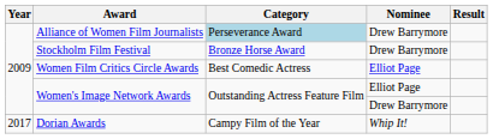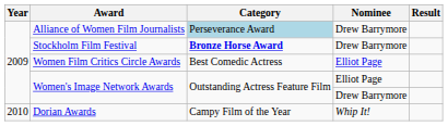Stockholm Film Festival | Category: normal -> bold
Dorian Awards | Year: 2017 -> 2010
